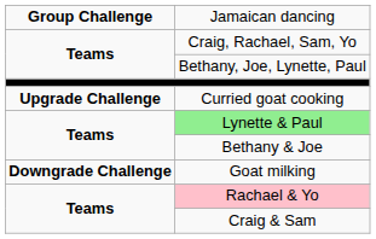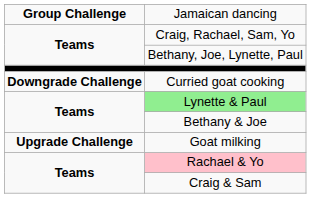Curried goat cooking | column 1: Upgrade Challenge -> Downgrade Challenge
Goat milking | column 1: Downgrade Challenge -> Upgrade Challenge
